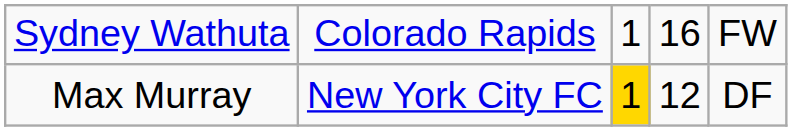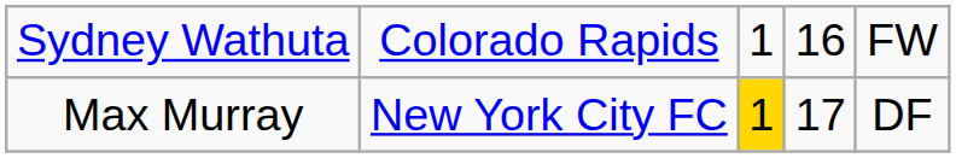Max Murray | column 4: 12 -> 17
